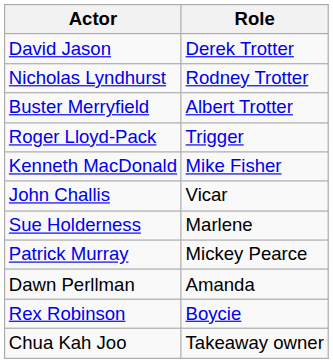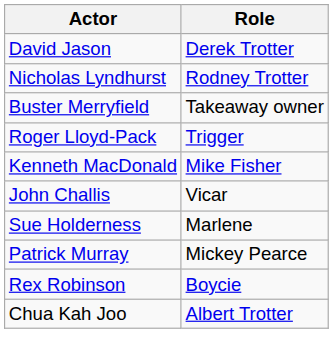Buster Merryfield | Role: Albert Trotter -> Takeaway owner
- row: Dawn Perllman | Amanda
Chua Kah Joo | Role: Takeaway owner -> Albert Trotter
